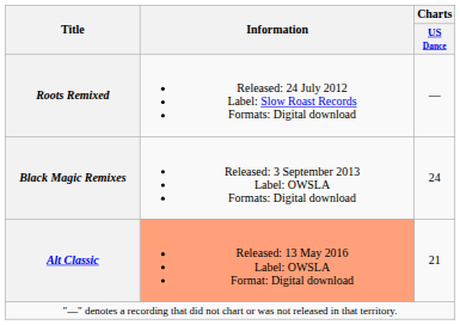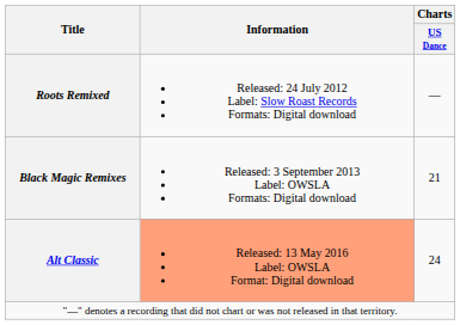Black Magic Remixes | Charts / US Dance: 24 -> 21
Alt Classic | Charts / US Dance: 21 -> 24
